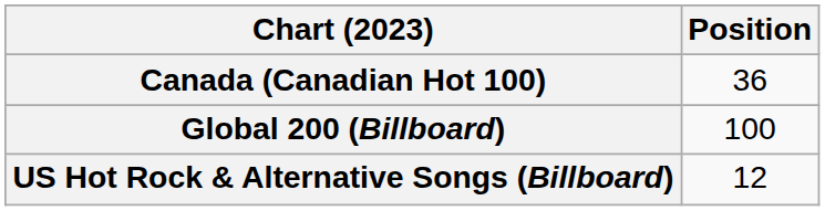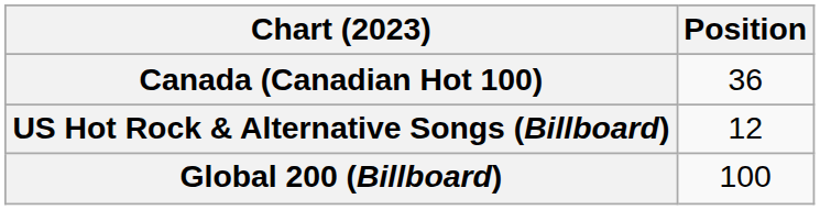rows swapped: Global 200 (Billboard) <-> US Hot Rock & Alternative Songs (Billboard)
